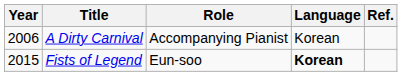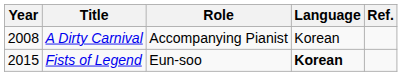A Dirty Carnival | Year: 2006 -> 2008
